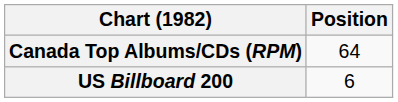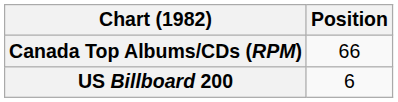Canada Top Albums/CDs (RPM) | Position: 64 -> 66
